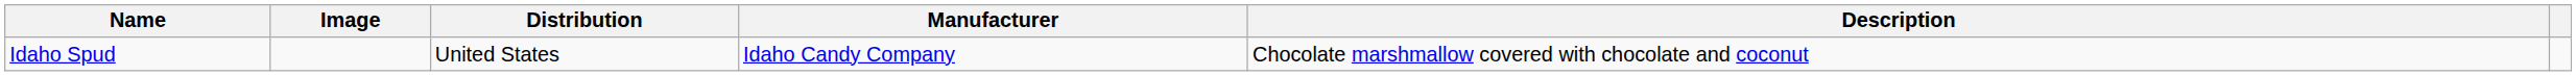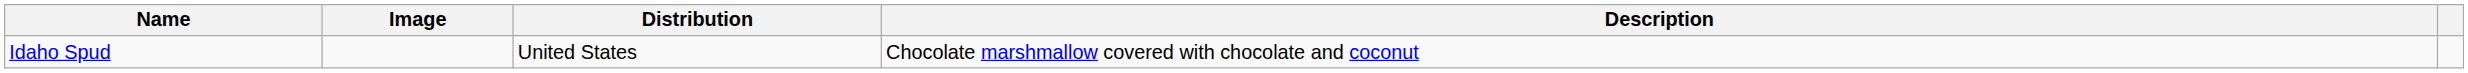- column: Manufacturer | Idaho Candy Company
